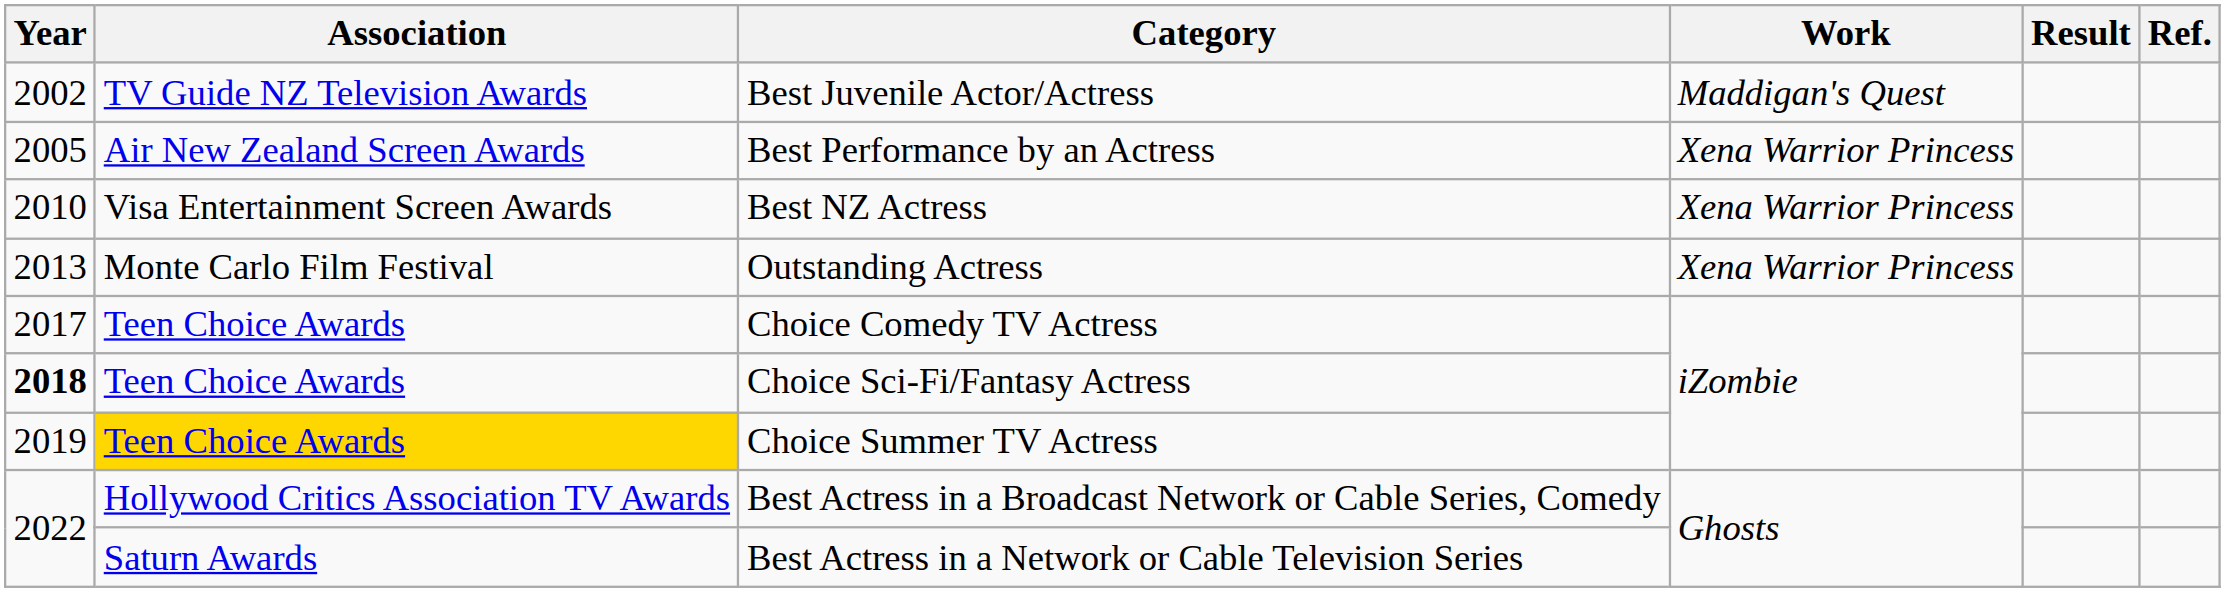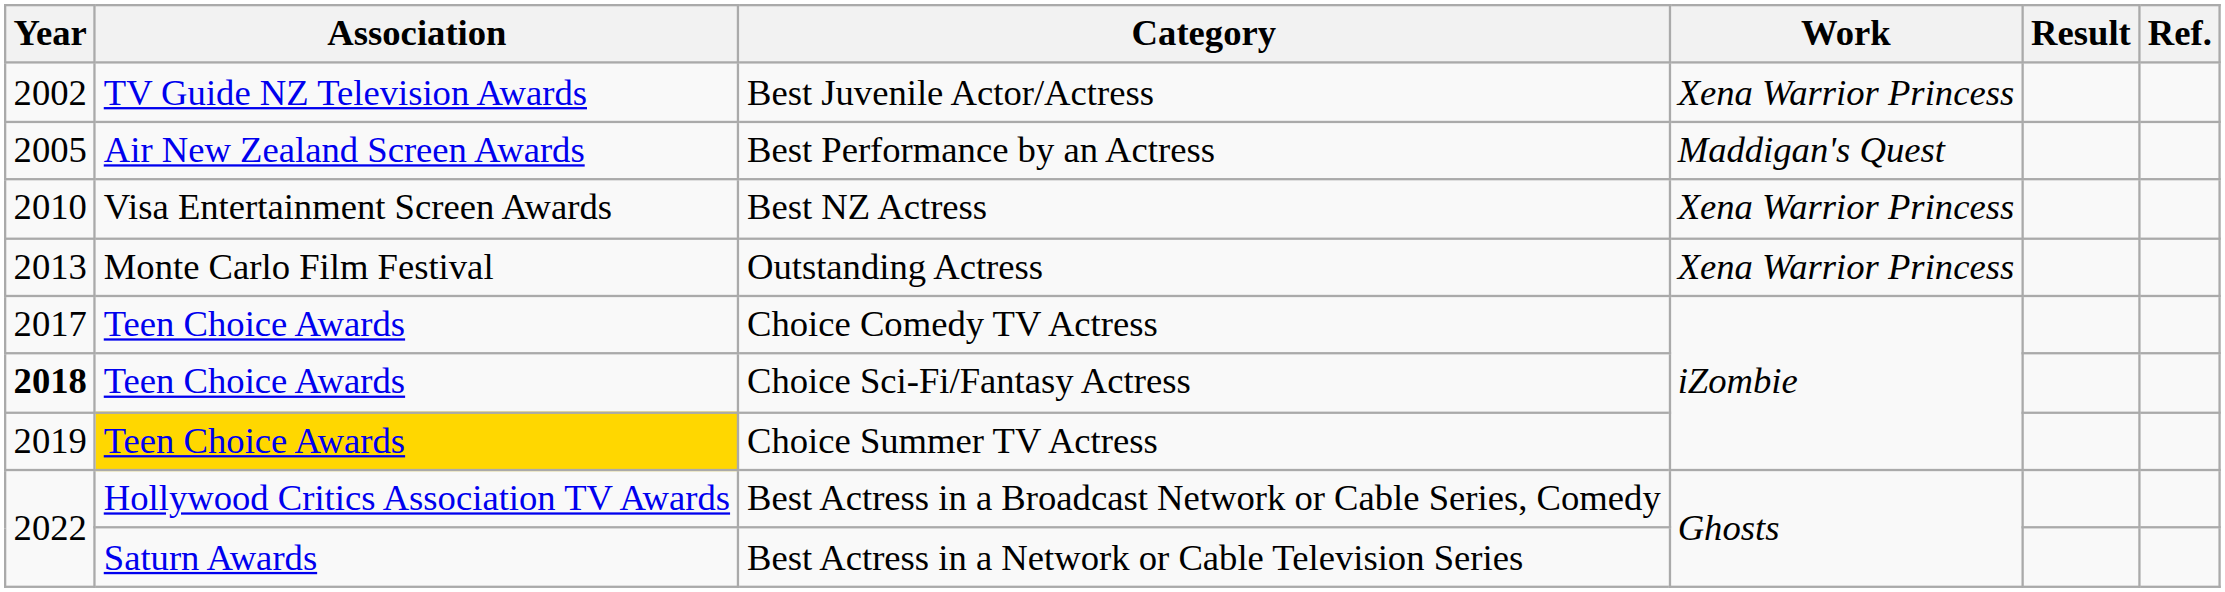Best Juvenile Actor/Actress | Work: Maddigan's Quest -> Xena Warrior Princess
Best Performance by an Actress | Work: Xena Warrior Princess -> Maddigan's Quest
